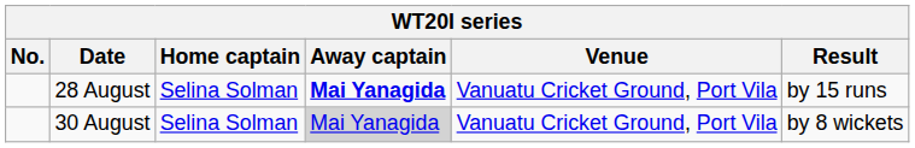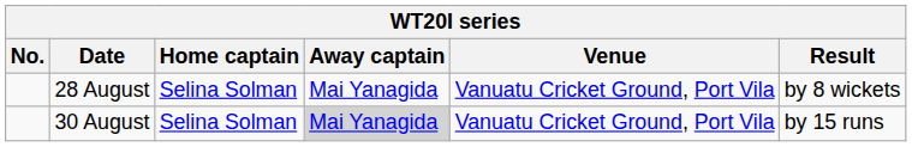28 August | Away captain: bold -> normal
28 August | Result: by 15 runs -> by 8 wickets
30 August | Result: by 8 wickets -> by 15 runs
